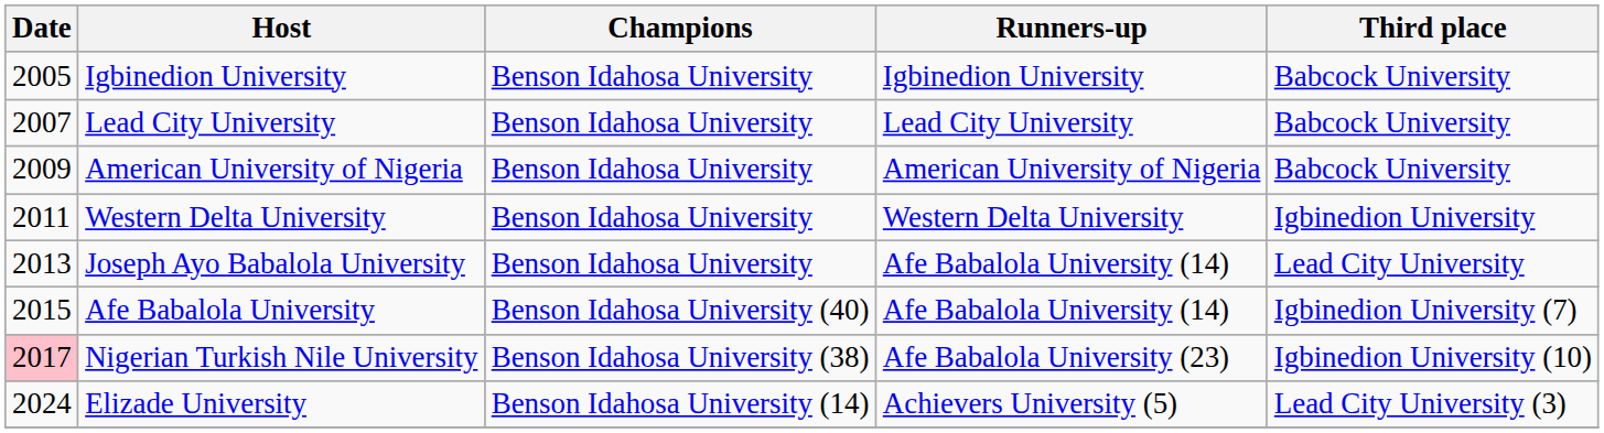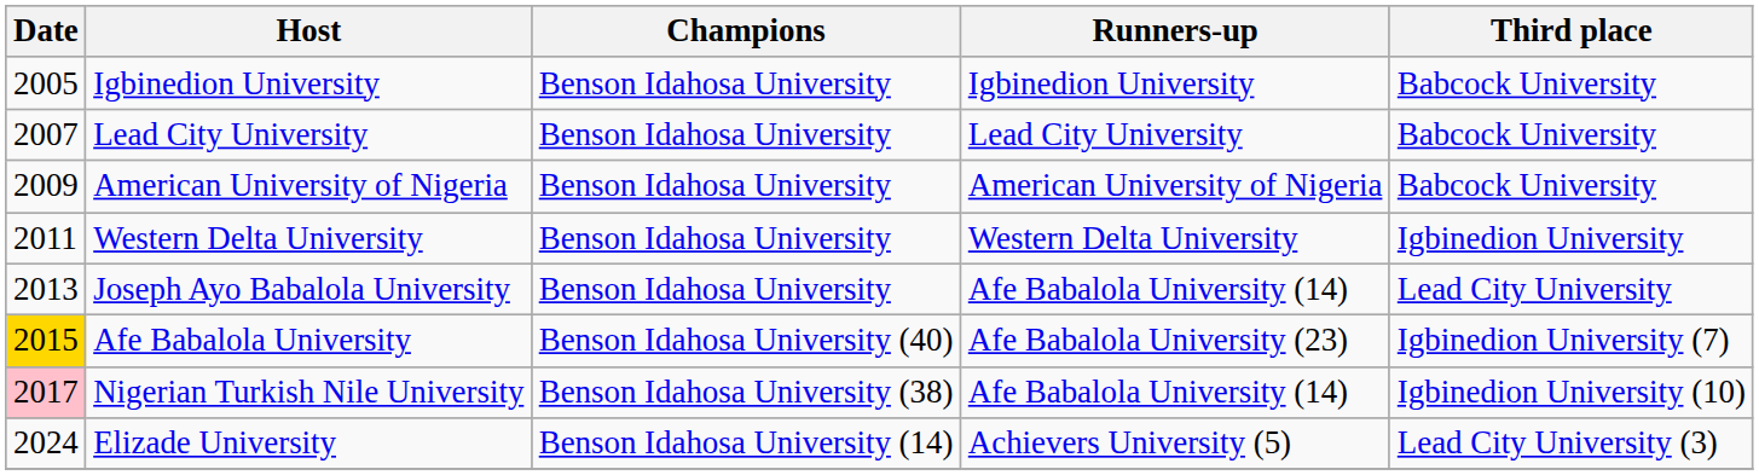Afe Babalola University | Date: no background -> gold background
Afe Babalola University | Runners-up: Afe Babalola University (14) -> Afe Babalola University (23)
Nigerian Turkish Nile University | Runners-up: Afe Babalola University (23) -> Afe Babalola University (14)
